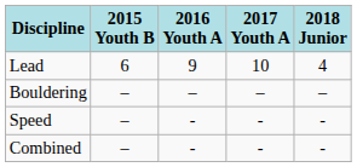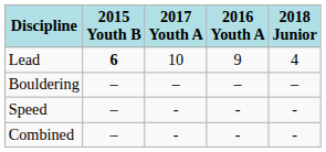columns swapped: 2016 Youth A <-> 2017 Youth A
Lead | 2015 Youth B: normal -> bold
